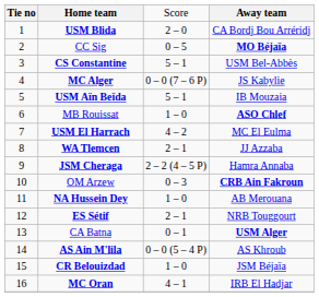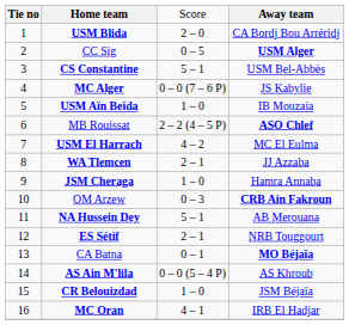CC Sig | column 4: MO Béjaïa -> USM Alger
USM Aïn Beïda | column 3: 5 – 1 -> 1 – 0
MB Rouissat | column 3: 1 – 0 -> 2 – 2 (4 – 5 P)
JSM Cheraga | column 3: 2 – 2 (4 – 5 P) -> 1 – 0
NA Hussein Dey | column 3: 1 – 0 -> 5 – 1
CA Batna | column 4: USM Alger -> MO Béjaïa
